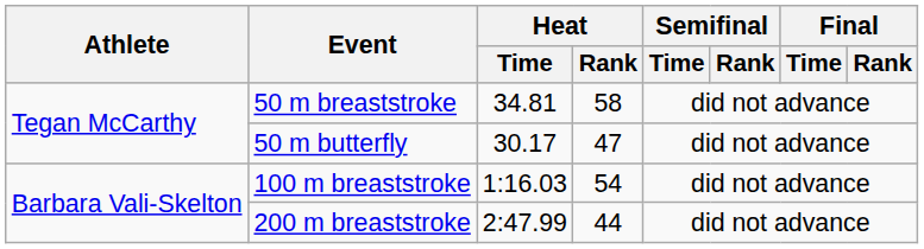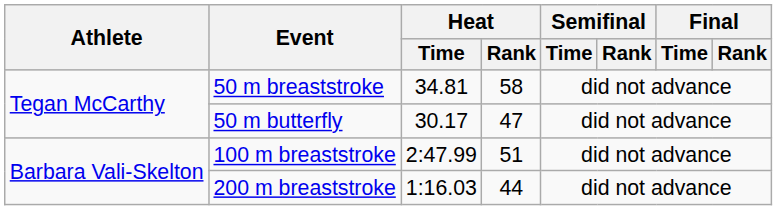100 m breaststroke | Heat / Time: 1:16.03 -> 2:47.99
100 m breaststroke | Heat / Rank: 54 -> 51
200 m breaststroke | Heat / Time: 2:47.99 -> 1:16.03
